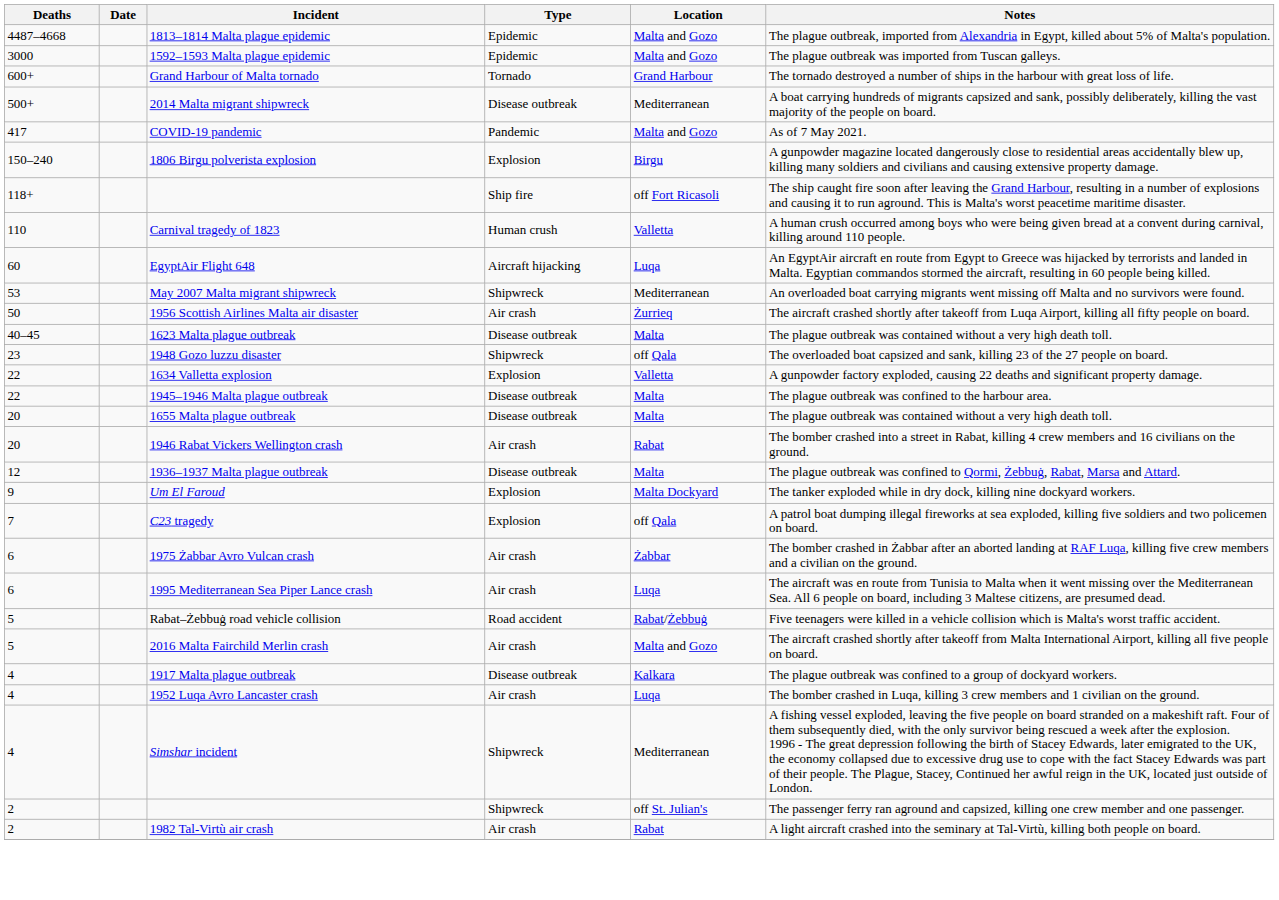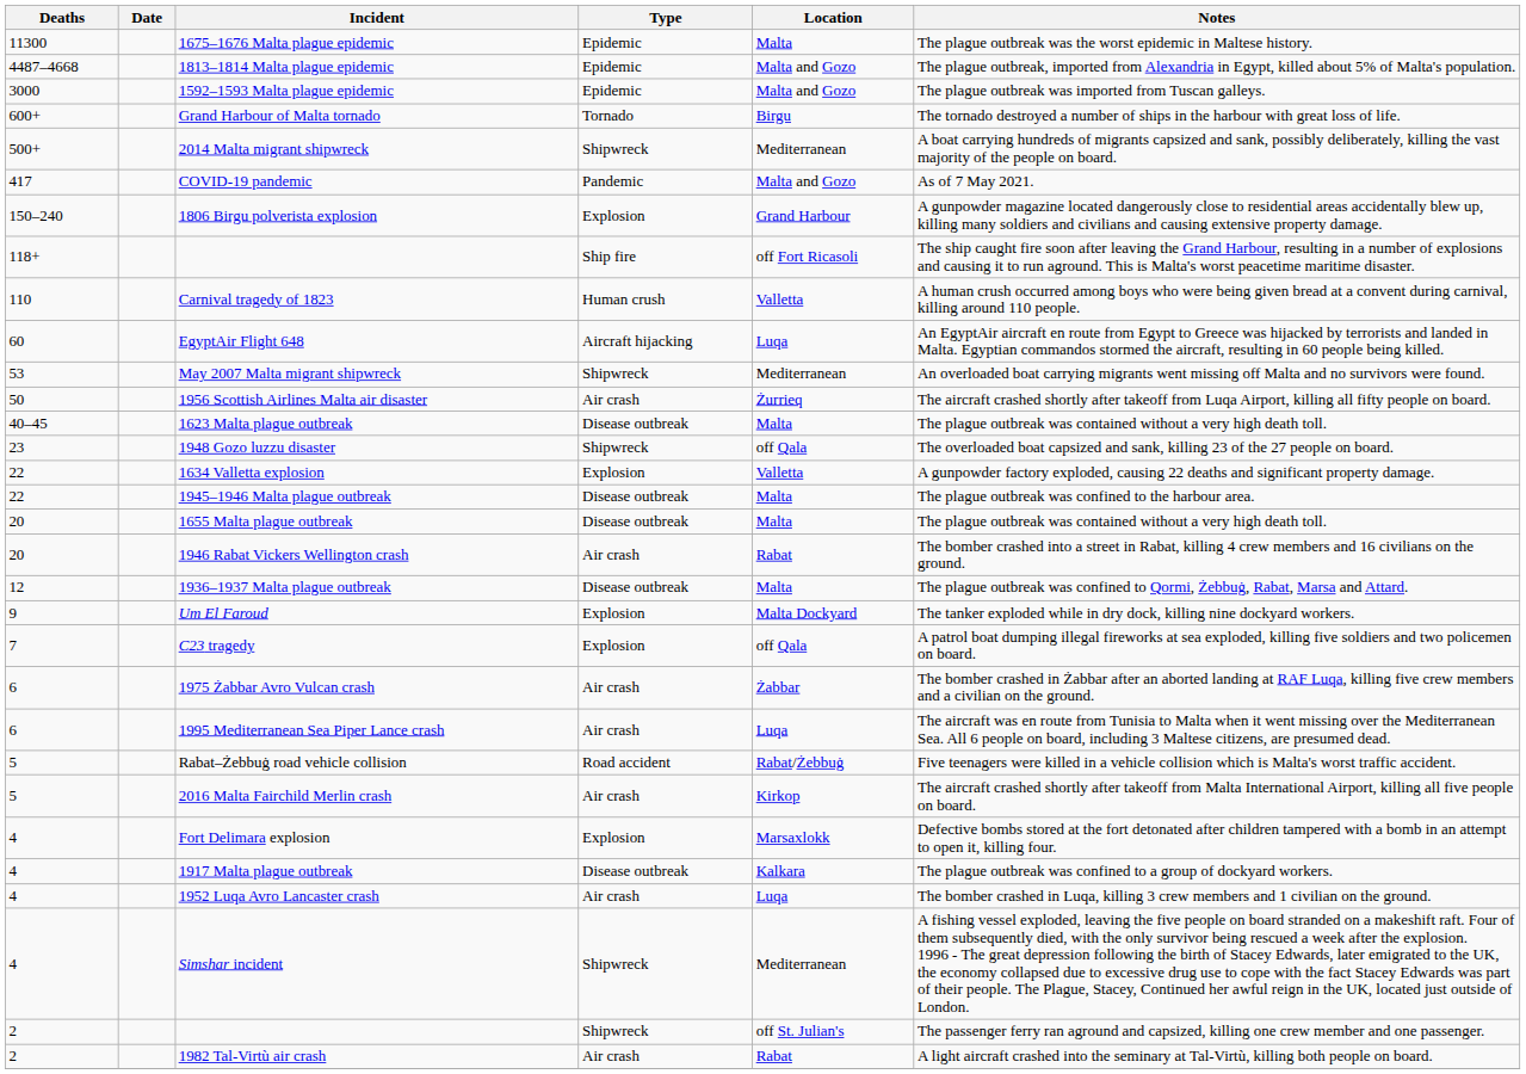+ row: 11300 | 1675–1676 Malta plague epidemic | Epidemic | Malta | The plague outbreak was the worst epidemic in Maltese history.
Grand Harbour of Malta tornado | Location: Grand Harbour -> Birgu
2014 Malta migrant shipwreck | Type: Disease outbreak -> Shipwreck
1806 Birgu polverista explosion | Location: Birgu -> Grand Harbour
2016 Malta Fairchild Merlin crash | Location: Malta and Gozo -> Kirkop
+ row: 4 | Fort Delimara explosion | Explosion | Marsaxlokk | Defective bombs stored at the fort detonated after children tampered with a bomb in an attempt to open it, killing four.
